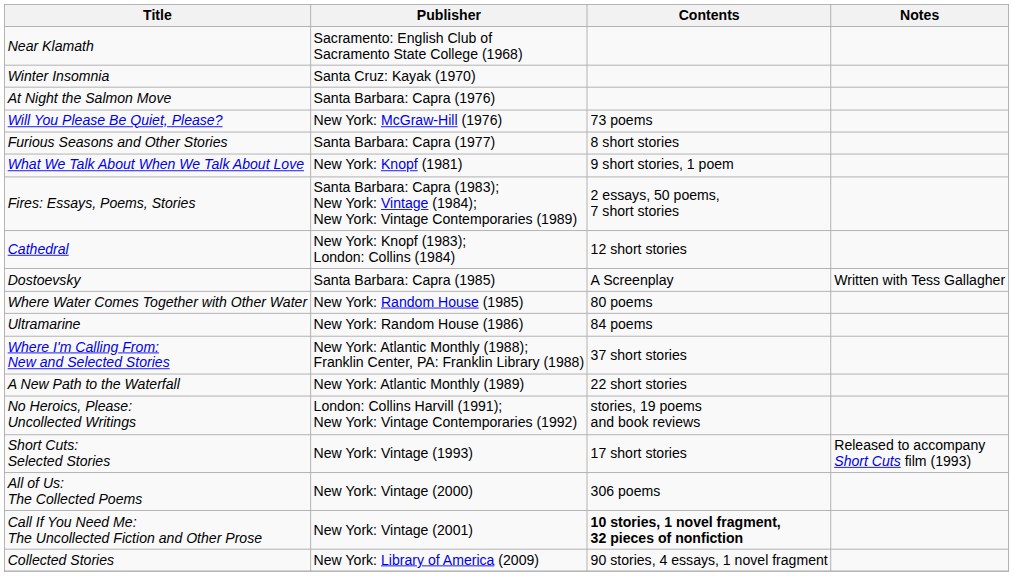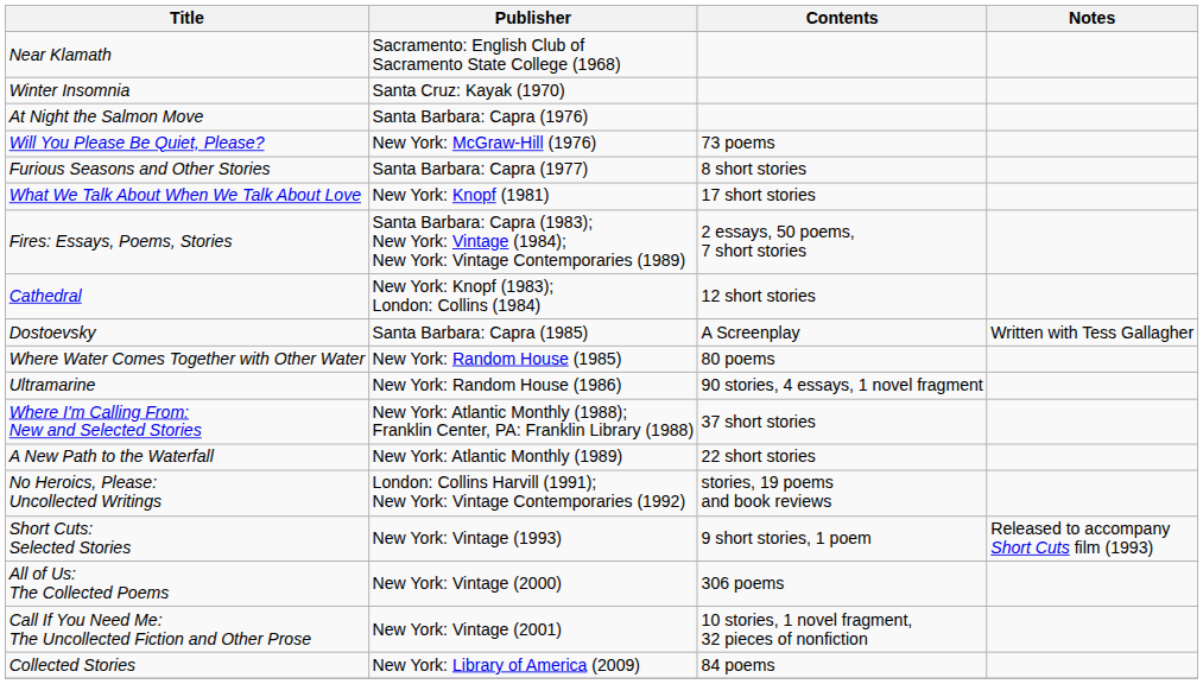What We Talk About When We Talk About Love | Contents: 9 short stories, 1 poem -> 17 short stories
Ultramarine | Contents: 84 poems -> 90 stories, 4 essays, 1 novel fragment
Short Cuts: Selected Stories | Contents: 17 short stories -> 9 short stories, 1 poem
Call If You Need Me: The Uncollected Fiction and Other Prose | Contents: bold -> normal
Collected Stories | Contents: 90 stories, 4 essays, 1 novel fragment -> 84 poems
